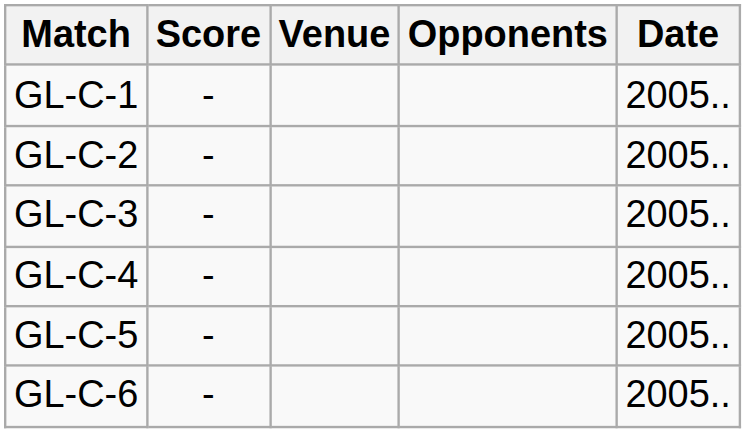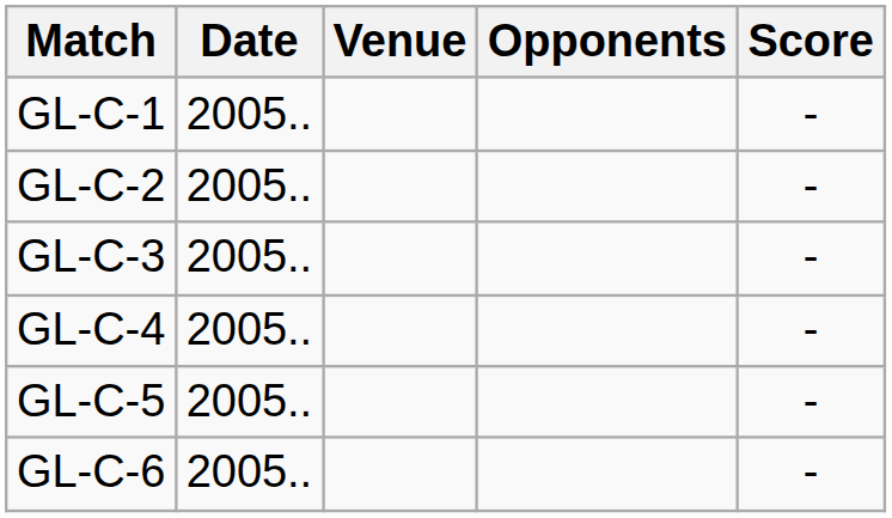columns swapped: Date <-> Score
